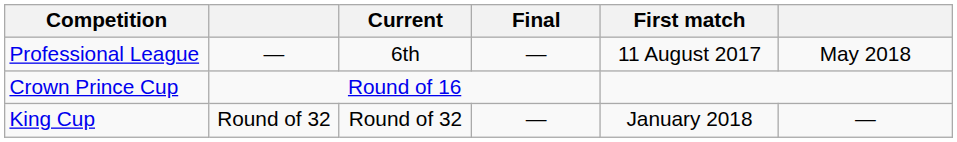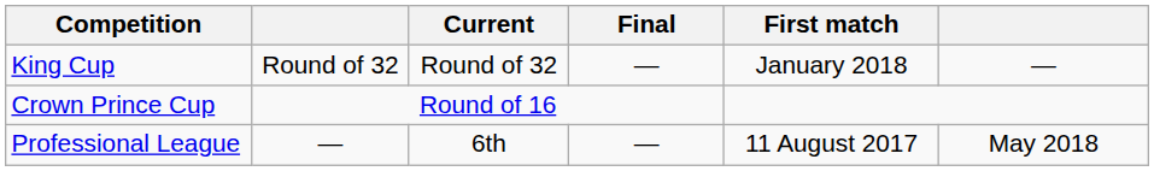rows swapped: Professional League <-> King Cup
